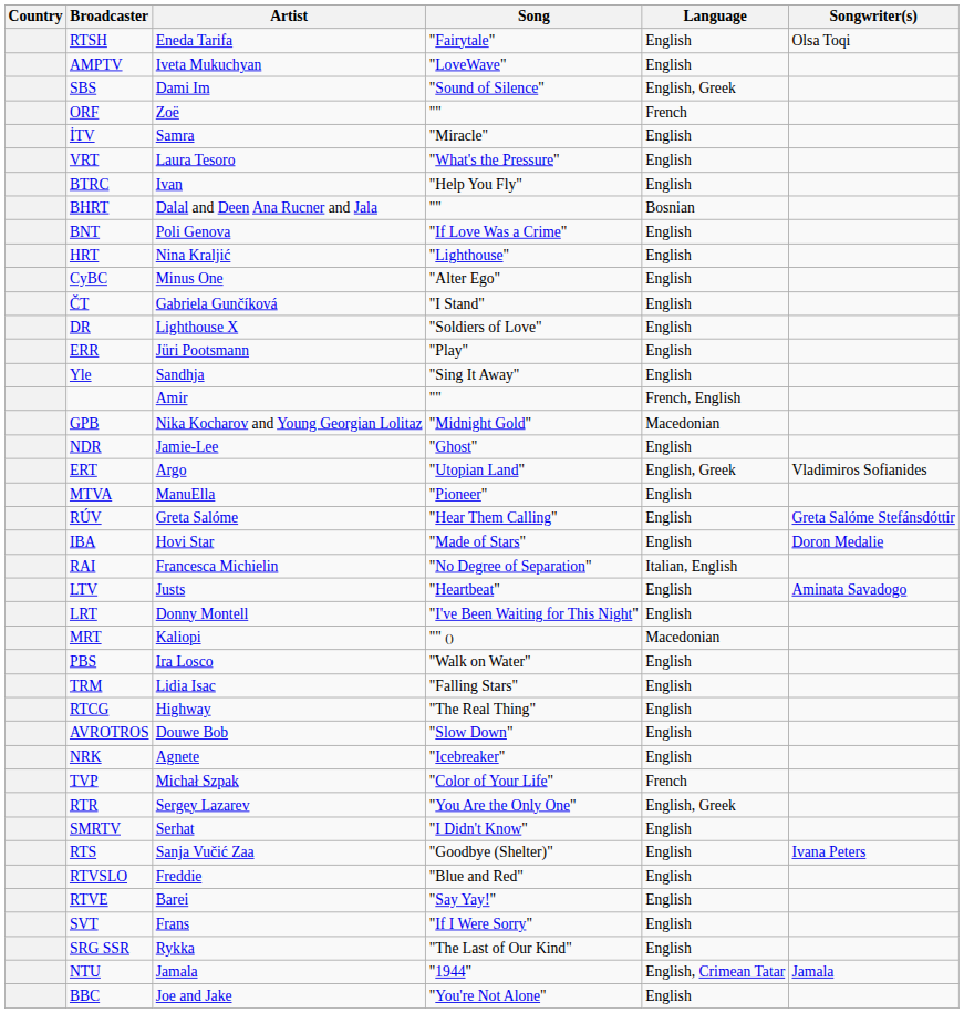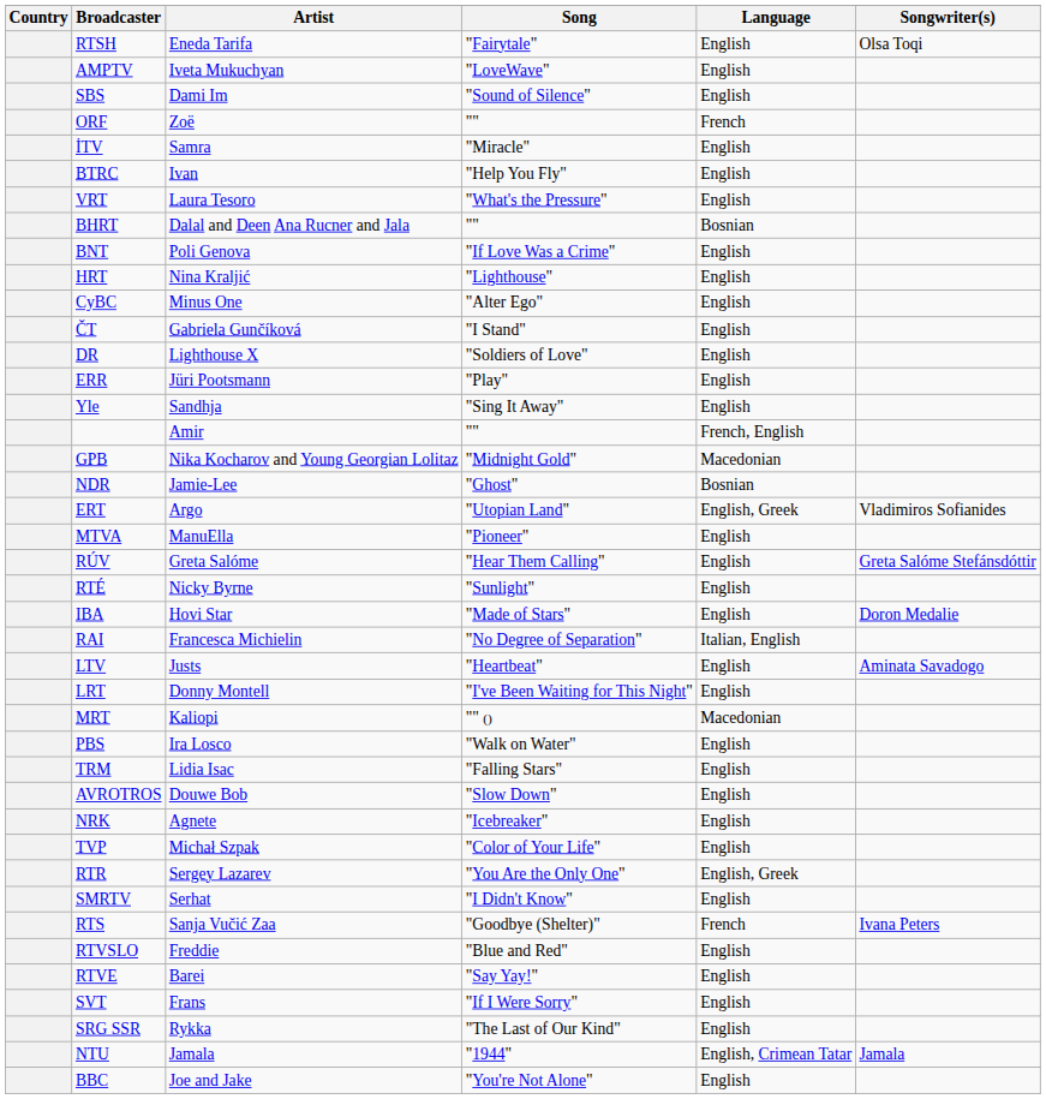SBS | Language: English, Greek -> English
rows swapped: BTRC <-> VRT
NDR | Language: English -> Bosnian
+ row: RTÉ | Nicky Byrne | "Sunlight" | English
- row: RTCG | Highway | "The Real Thing" | English
TVP | Language: French -> English
RTS | Language: English -> French
